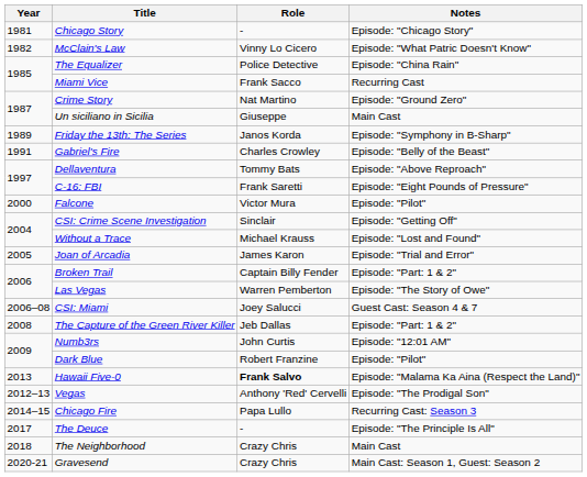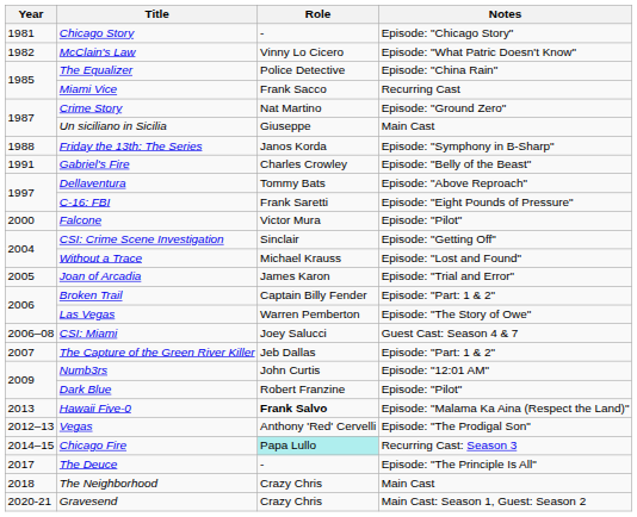Friday the 13th: The Series | Year: 1989 -> 1988
The Capture of the Green River Killer | Year: 2008 -> 2007
Chicago Fire | Role: no background -> paleturquoise background
